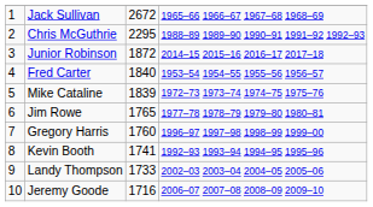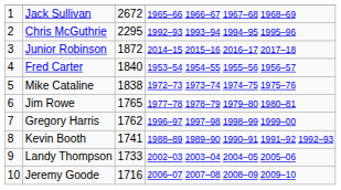Chris McGuthrie | column 4: 1988–89 1989–90 1990–91 1991–92 1992–93 -> 1992–93 1993–94 1994–95 1995–96
Mike Cataline | column 3: 1839 -> 1838
Gregory Harris | column 3: 1760 -> 1762
Kevin Booth | column 4: 1992–93 1993–94 1994–95 1995–96 -> 1988–89 1989–90 1990–91 1991–92 1992–93
